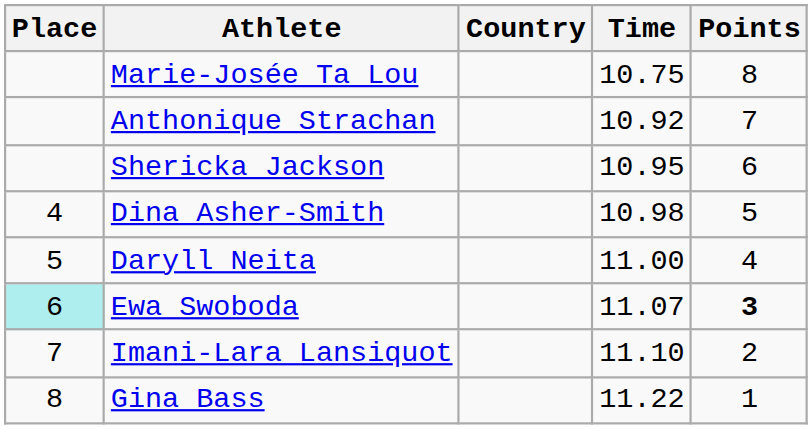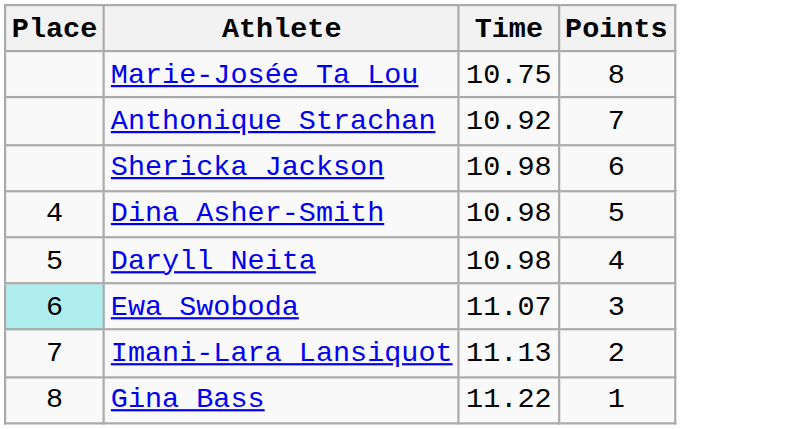- column: Country
Shericka Jackson | Time: 10.95 -> 10.98
Daryll Neita | Time: 11.00 -> 10.98
Ewa Swoboda | Points: bold -> normal
Imani-Lara Lansiquot | Time: 11.10 -> 11.13
